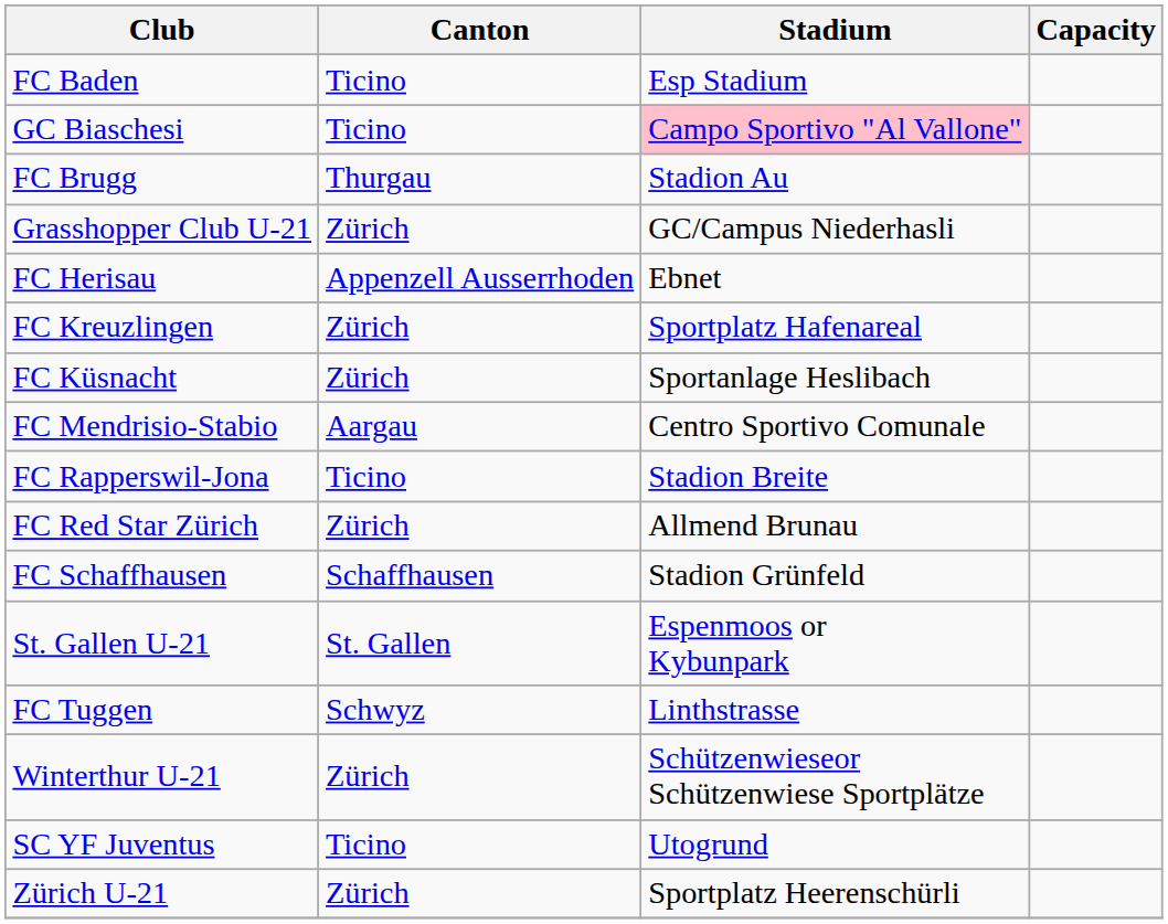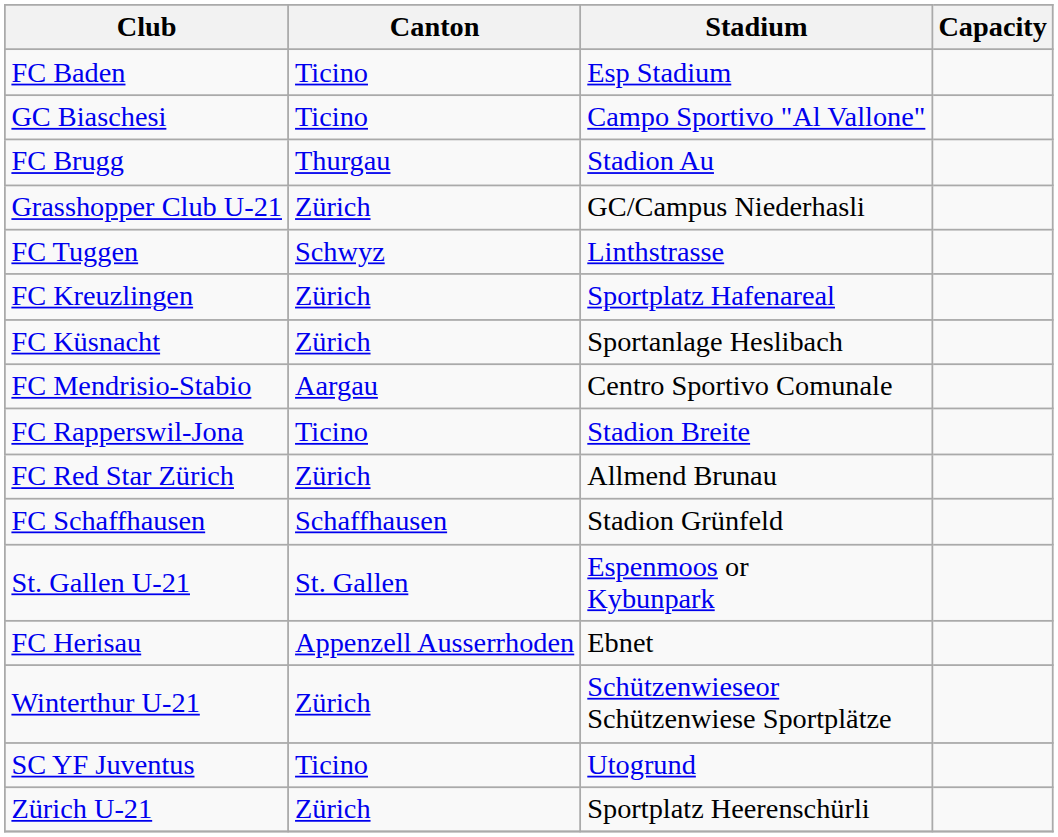GC Biaschesi | Stadium: pink background -> no background
rows swapped: FC Herisau <-> FC Tuggen
